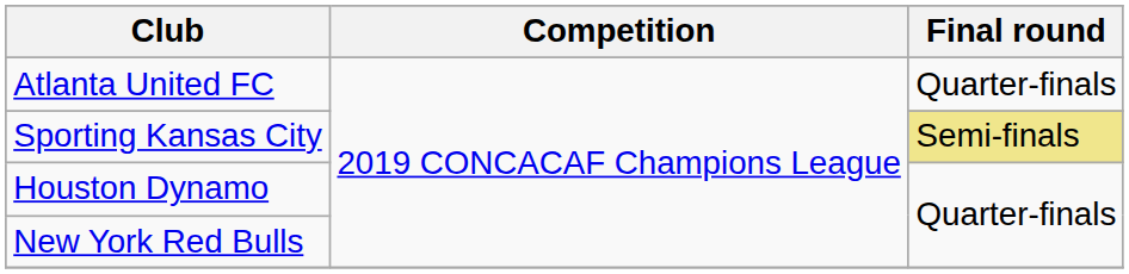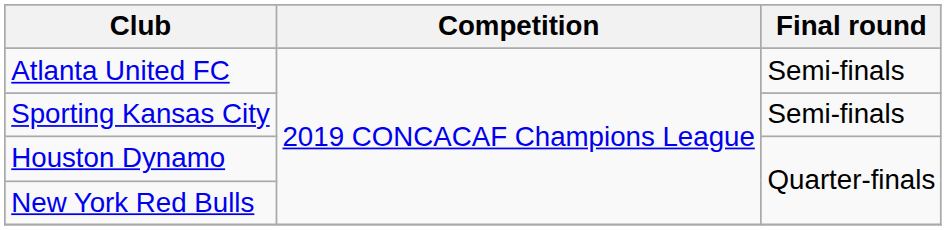Atlanta United FC | Final round: Quarter-finals -> Semi-finals
Sporting Kansas City | Final round: khaki background -> no background
